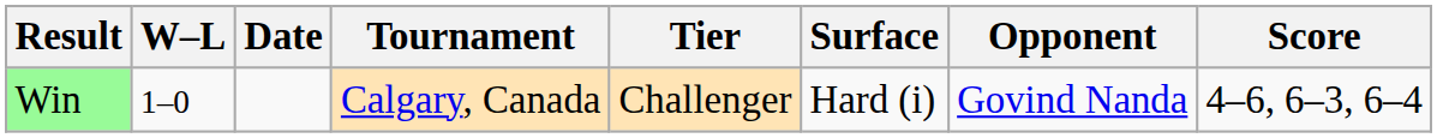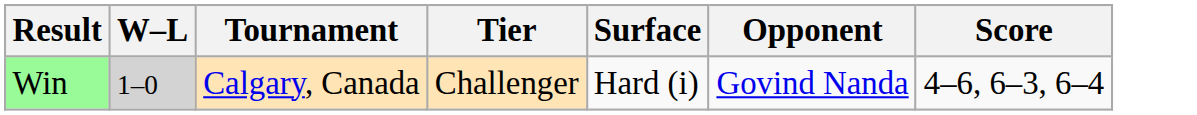- column: Date
Win | W–L: no background -> lightgrey background
